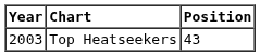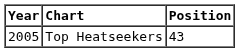Top Heatseekers | Year: 2003 -> 2005
